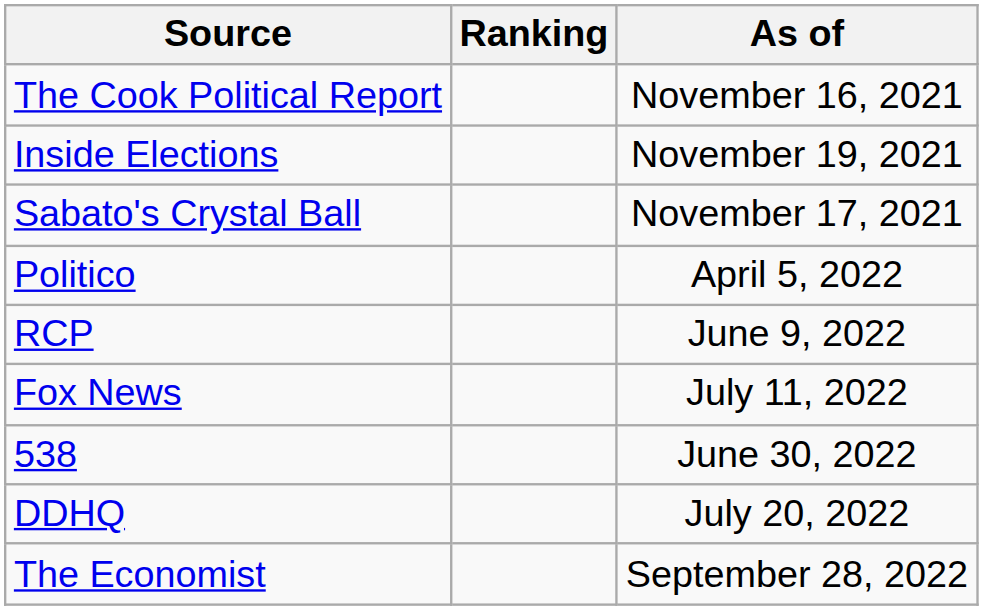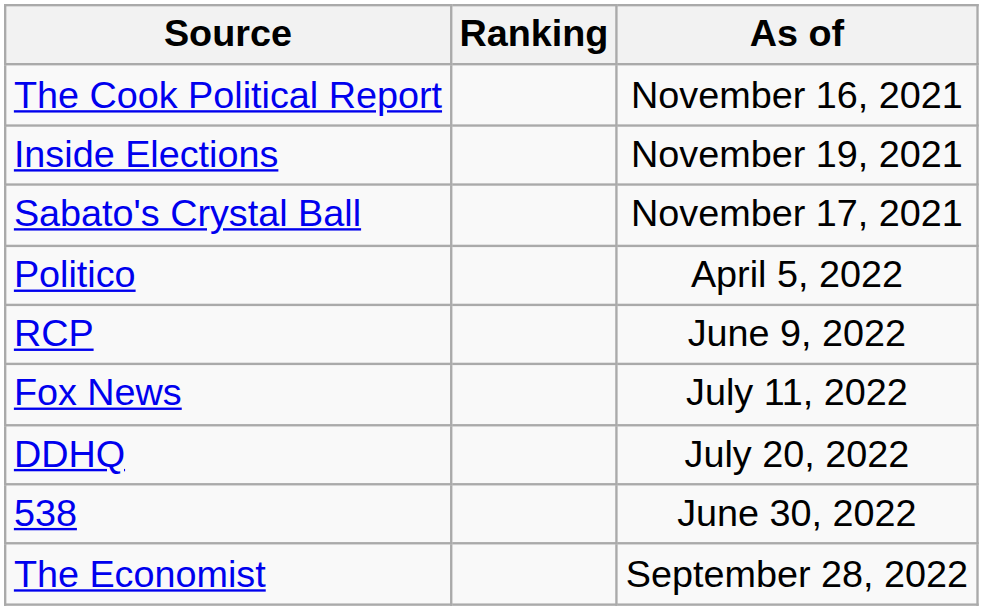rows swapped: DDHQ <-> 538
